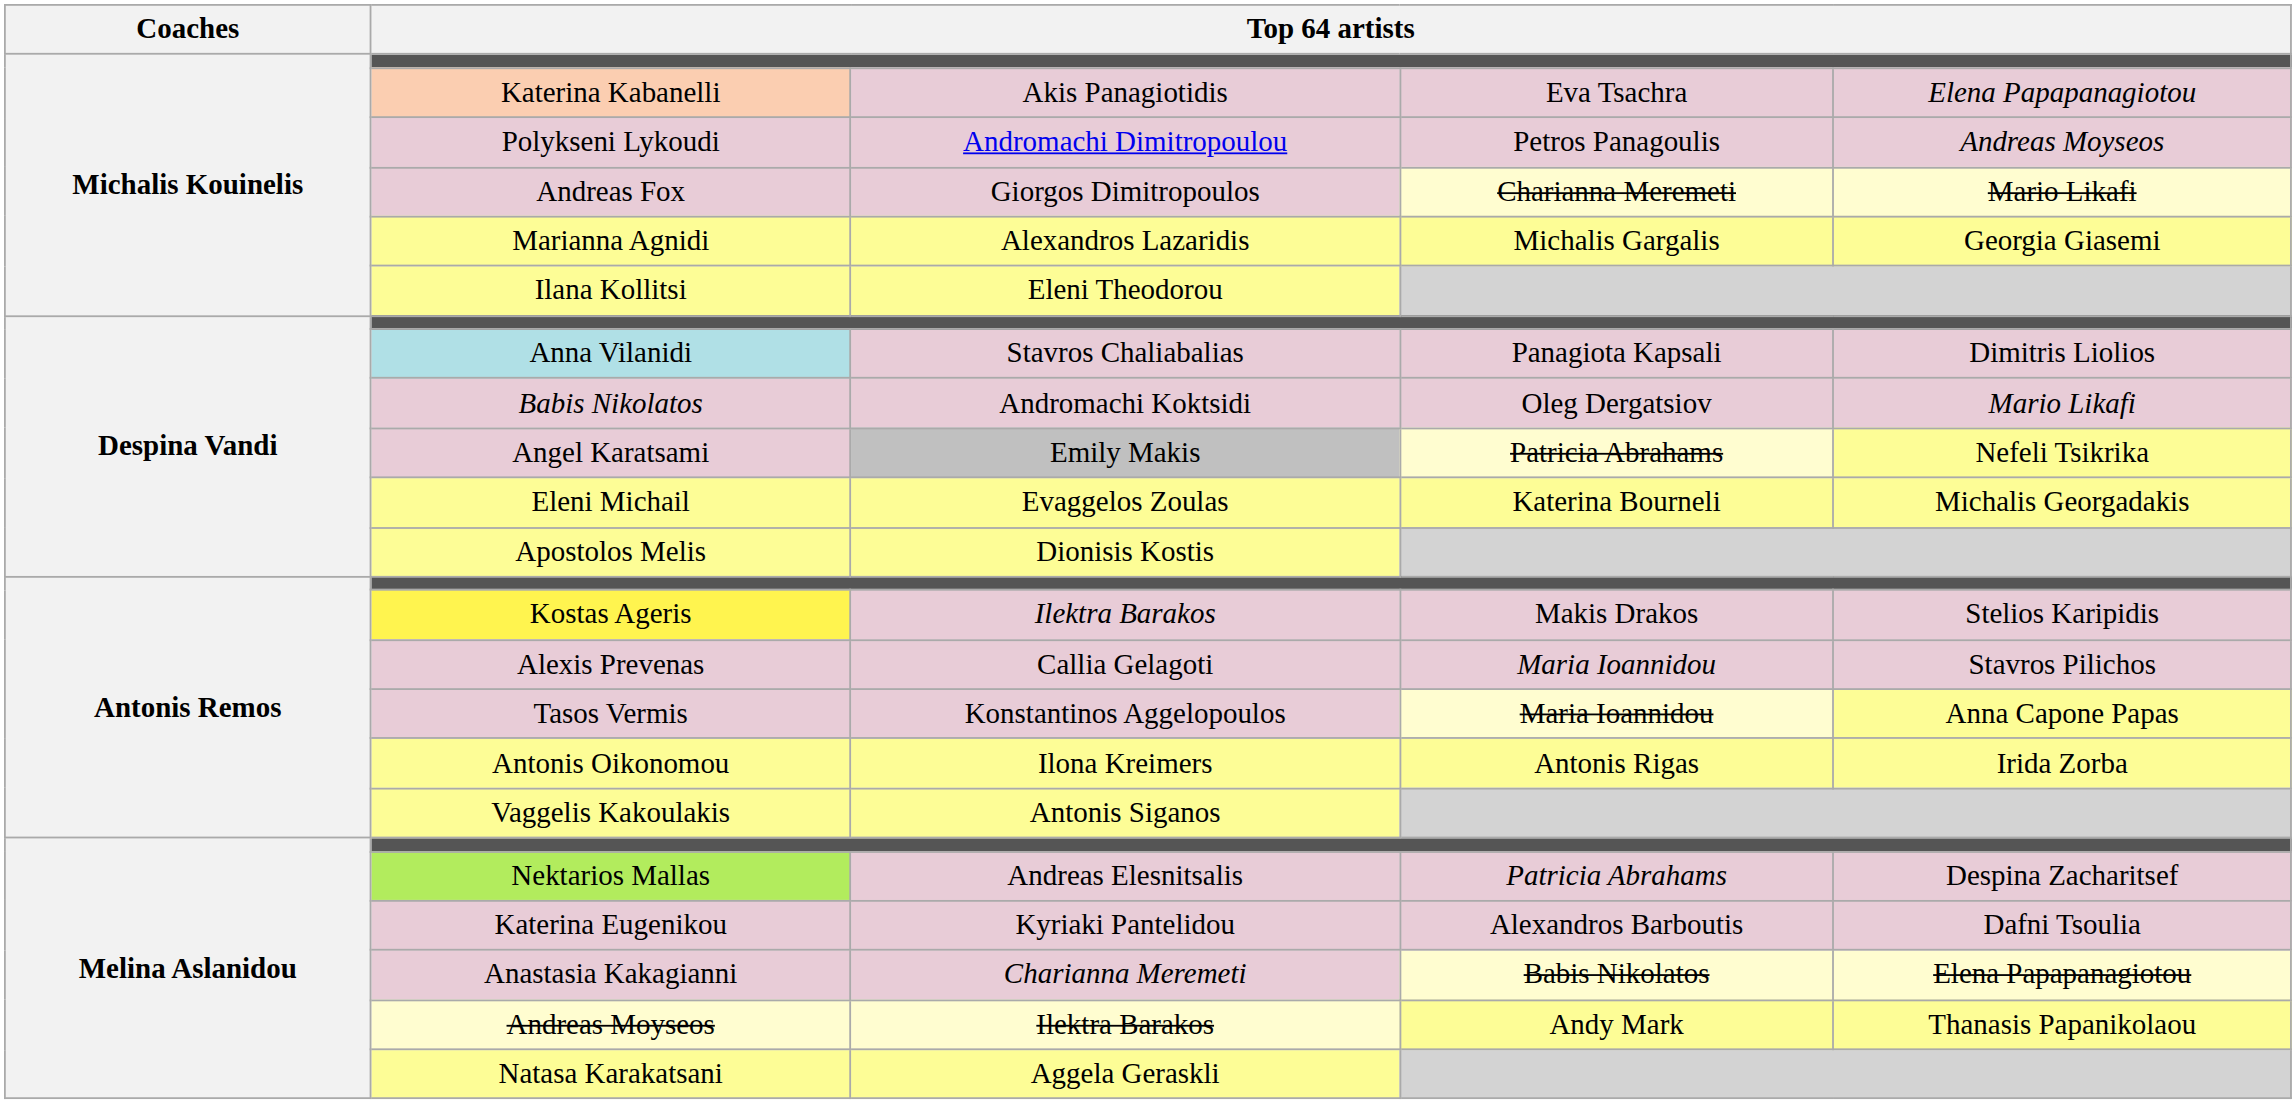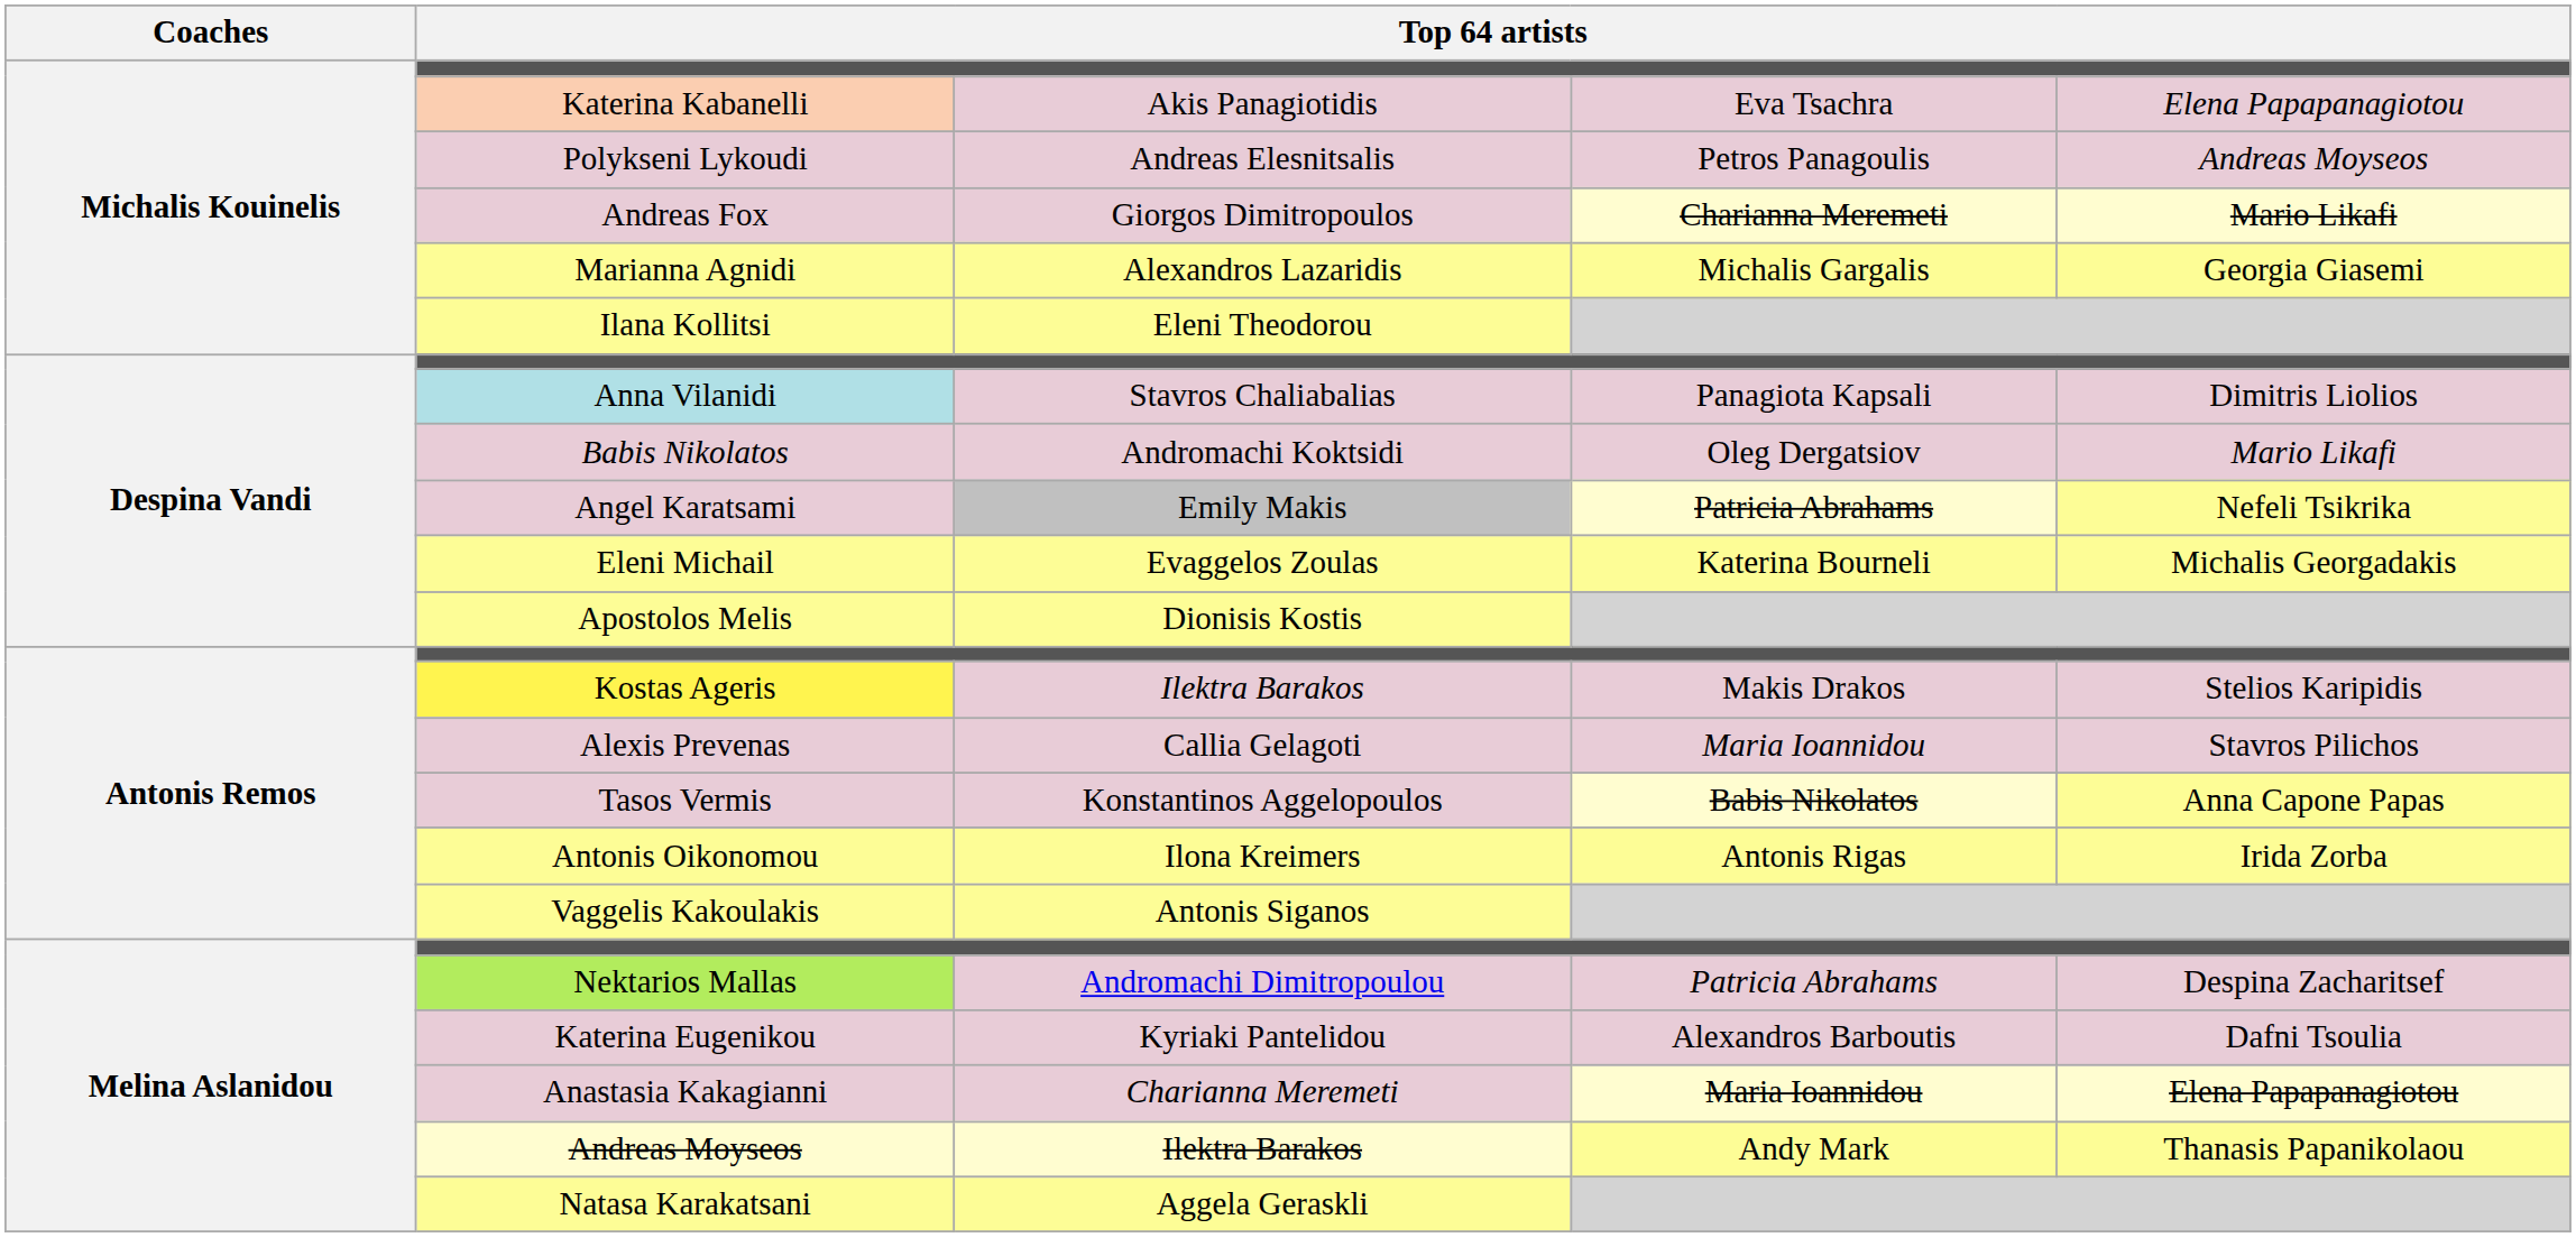Polykseni Lykoudi | column 3: Andromachi Dimitropoulou -> Andreas Elesnitsalis
Tasos Vermis | column 4: Maria Ioannidou -> Babis Nikolatos
Nektarios Mallas | column 3: Andreas Elesnitsalis -> Andromachi Dimitropoulou
Anastasia Kakagianni | column 4: Babis Nikolatos -> Maria Ioannidou
